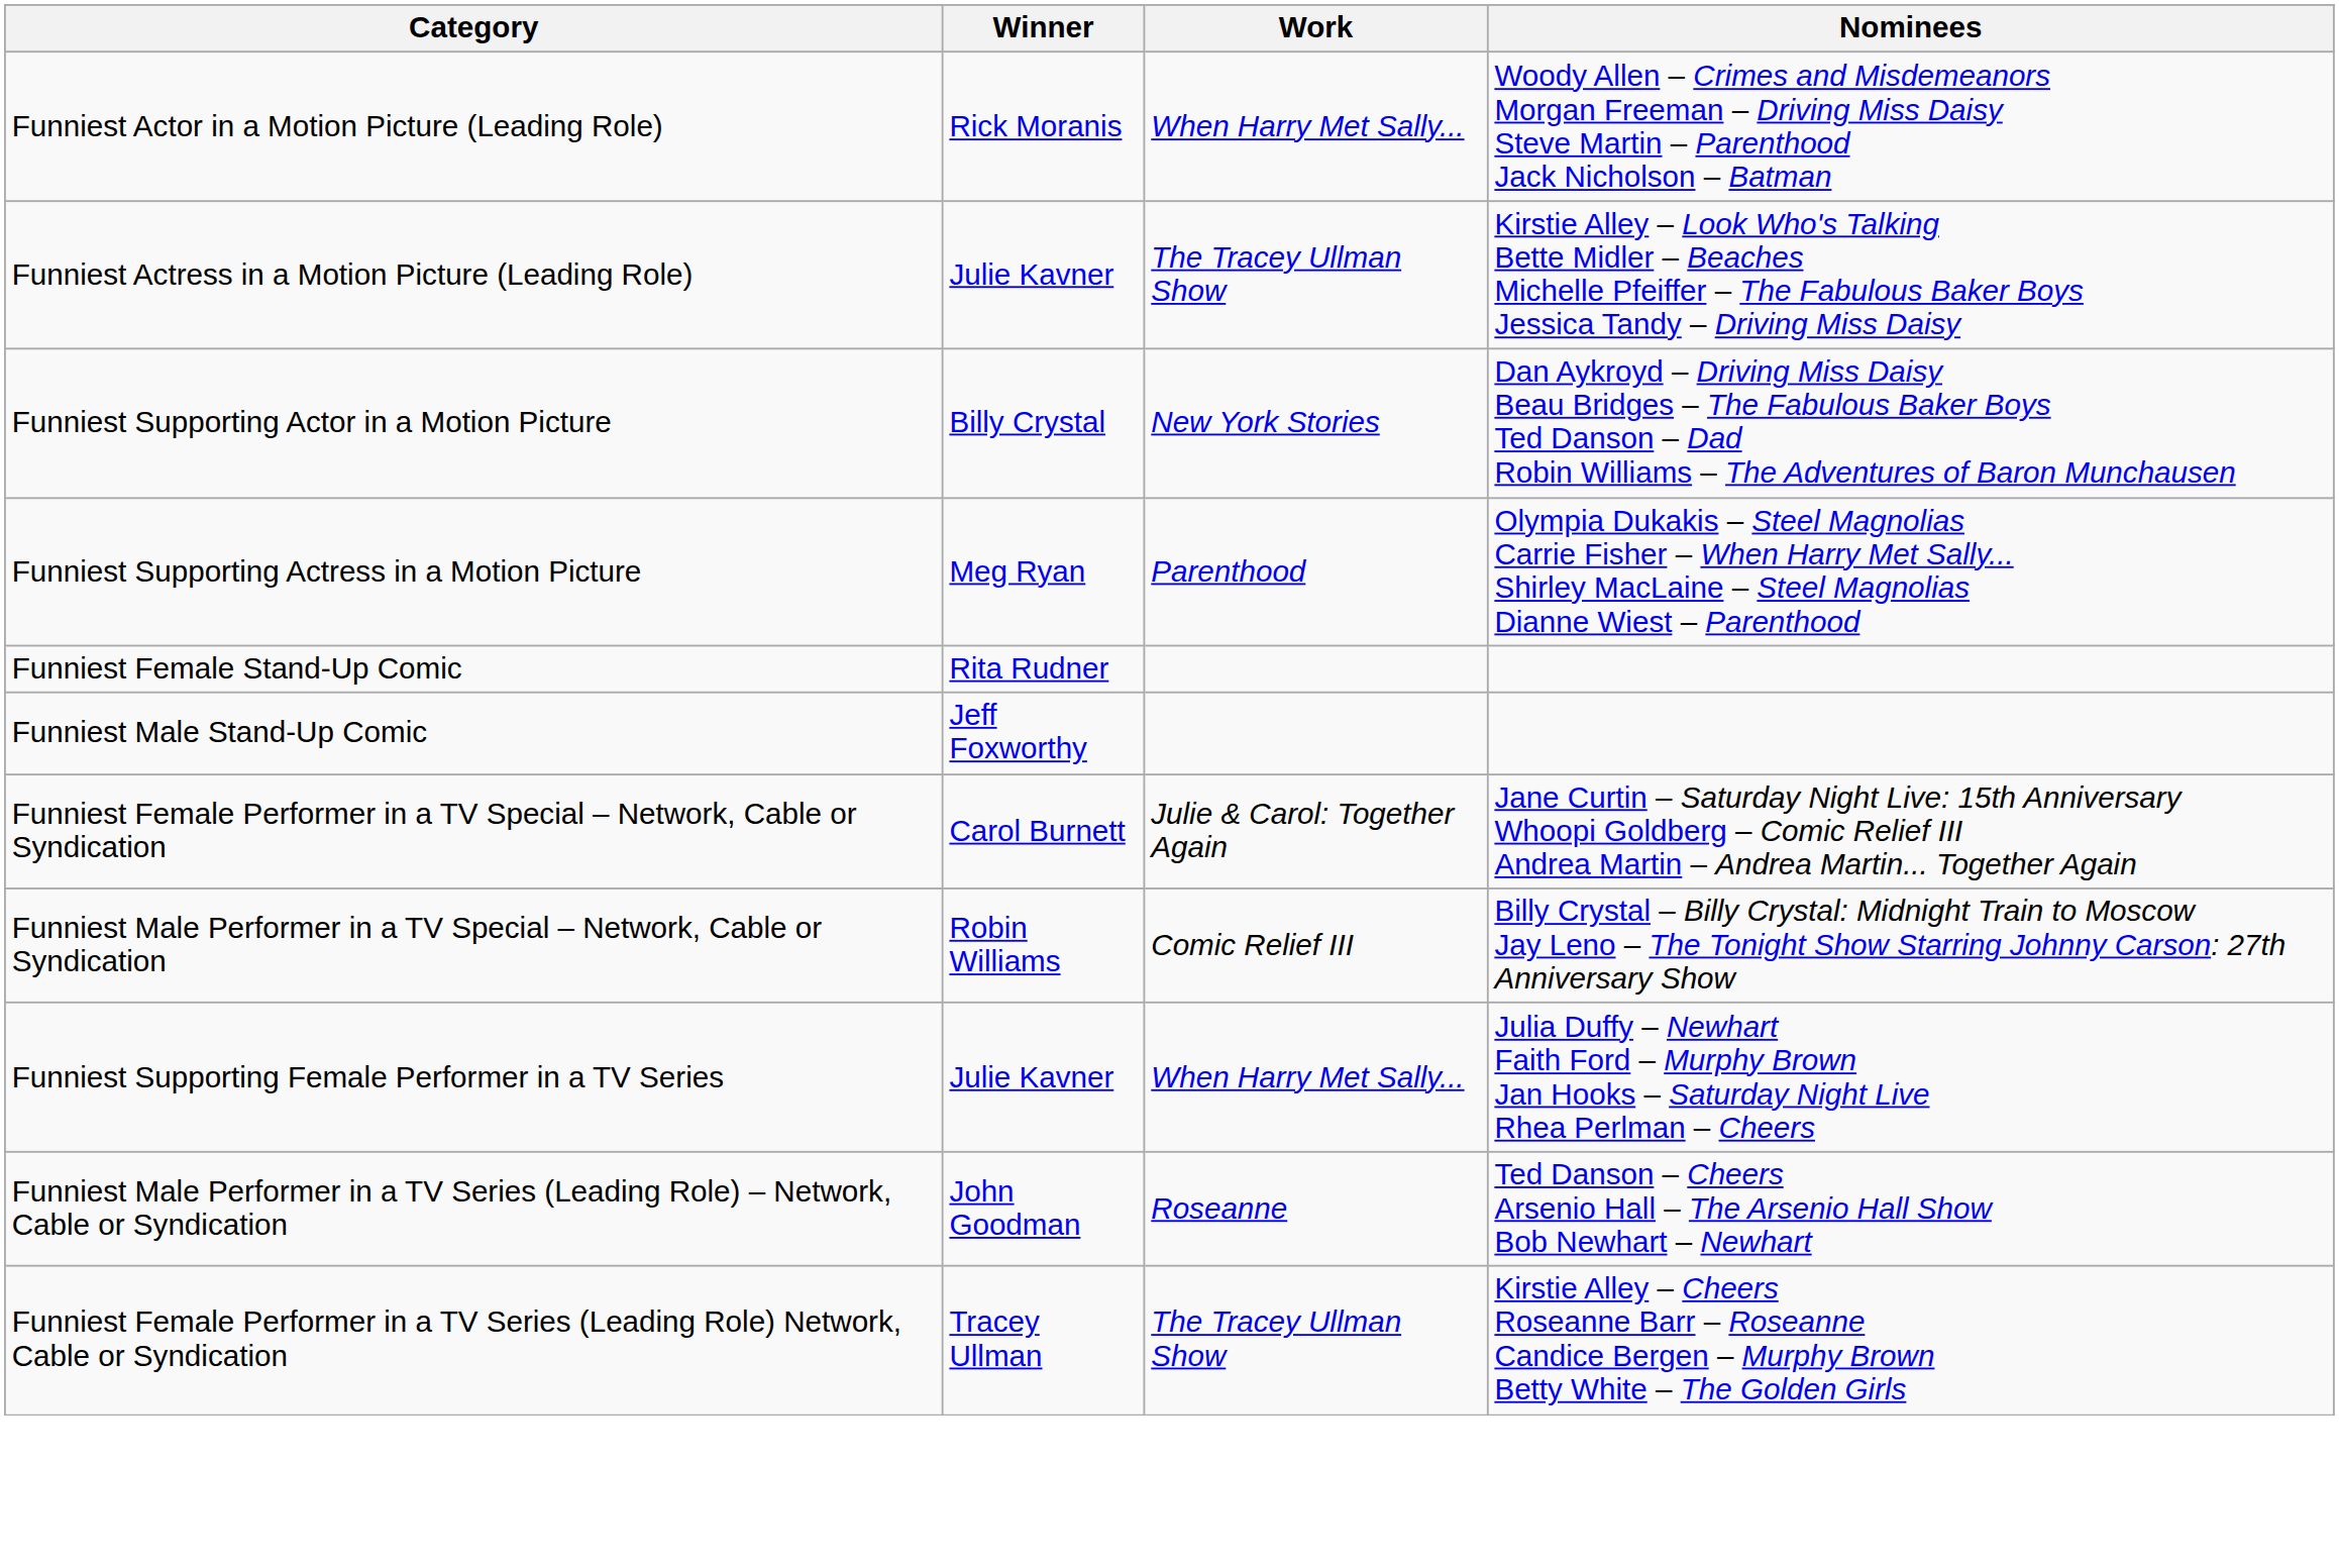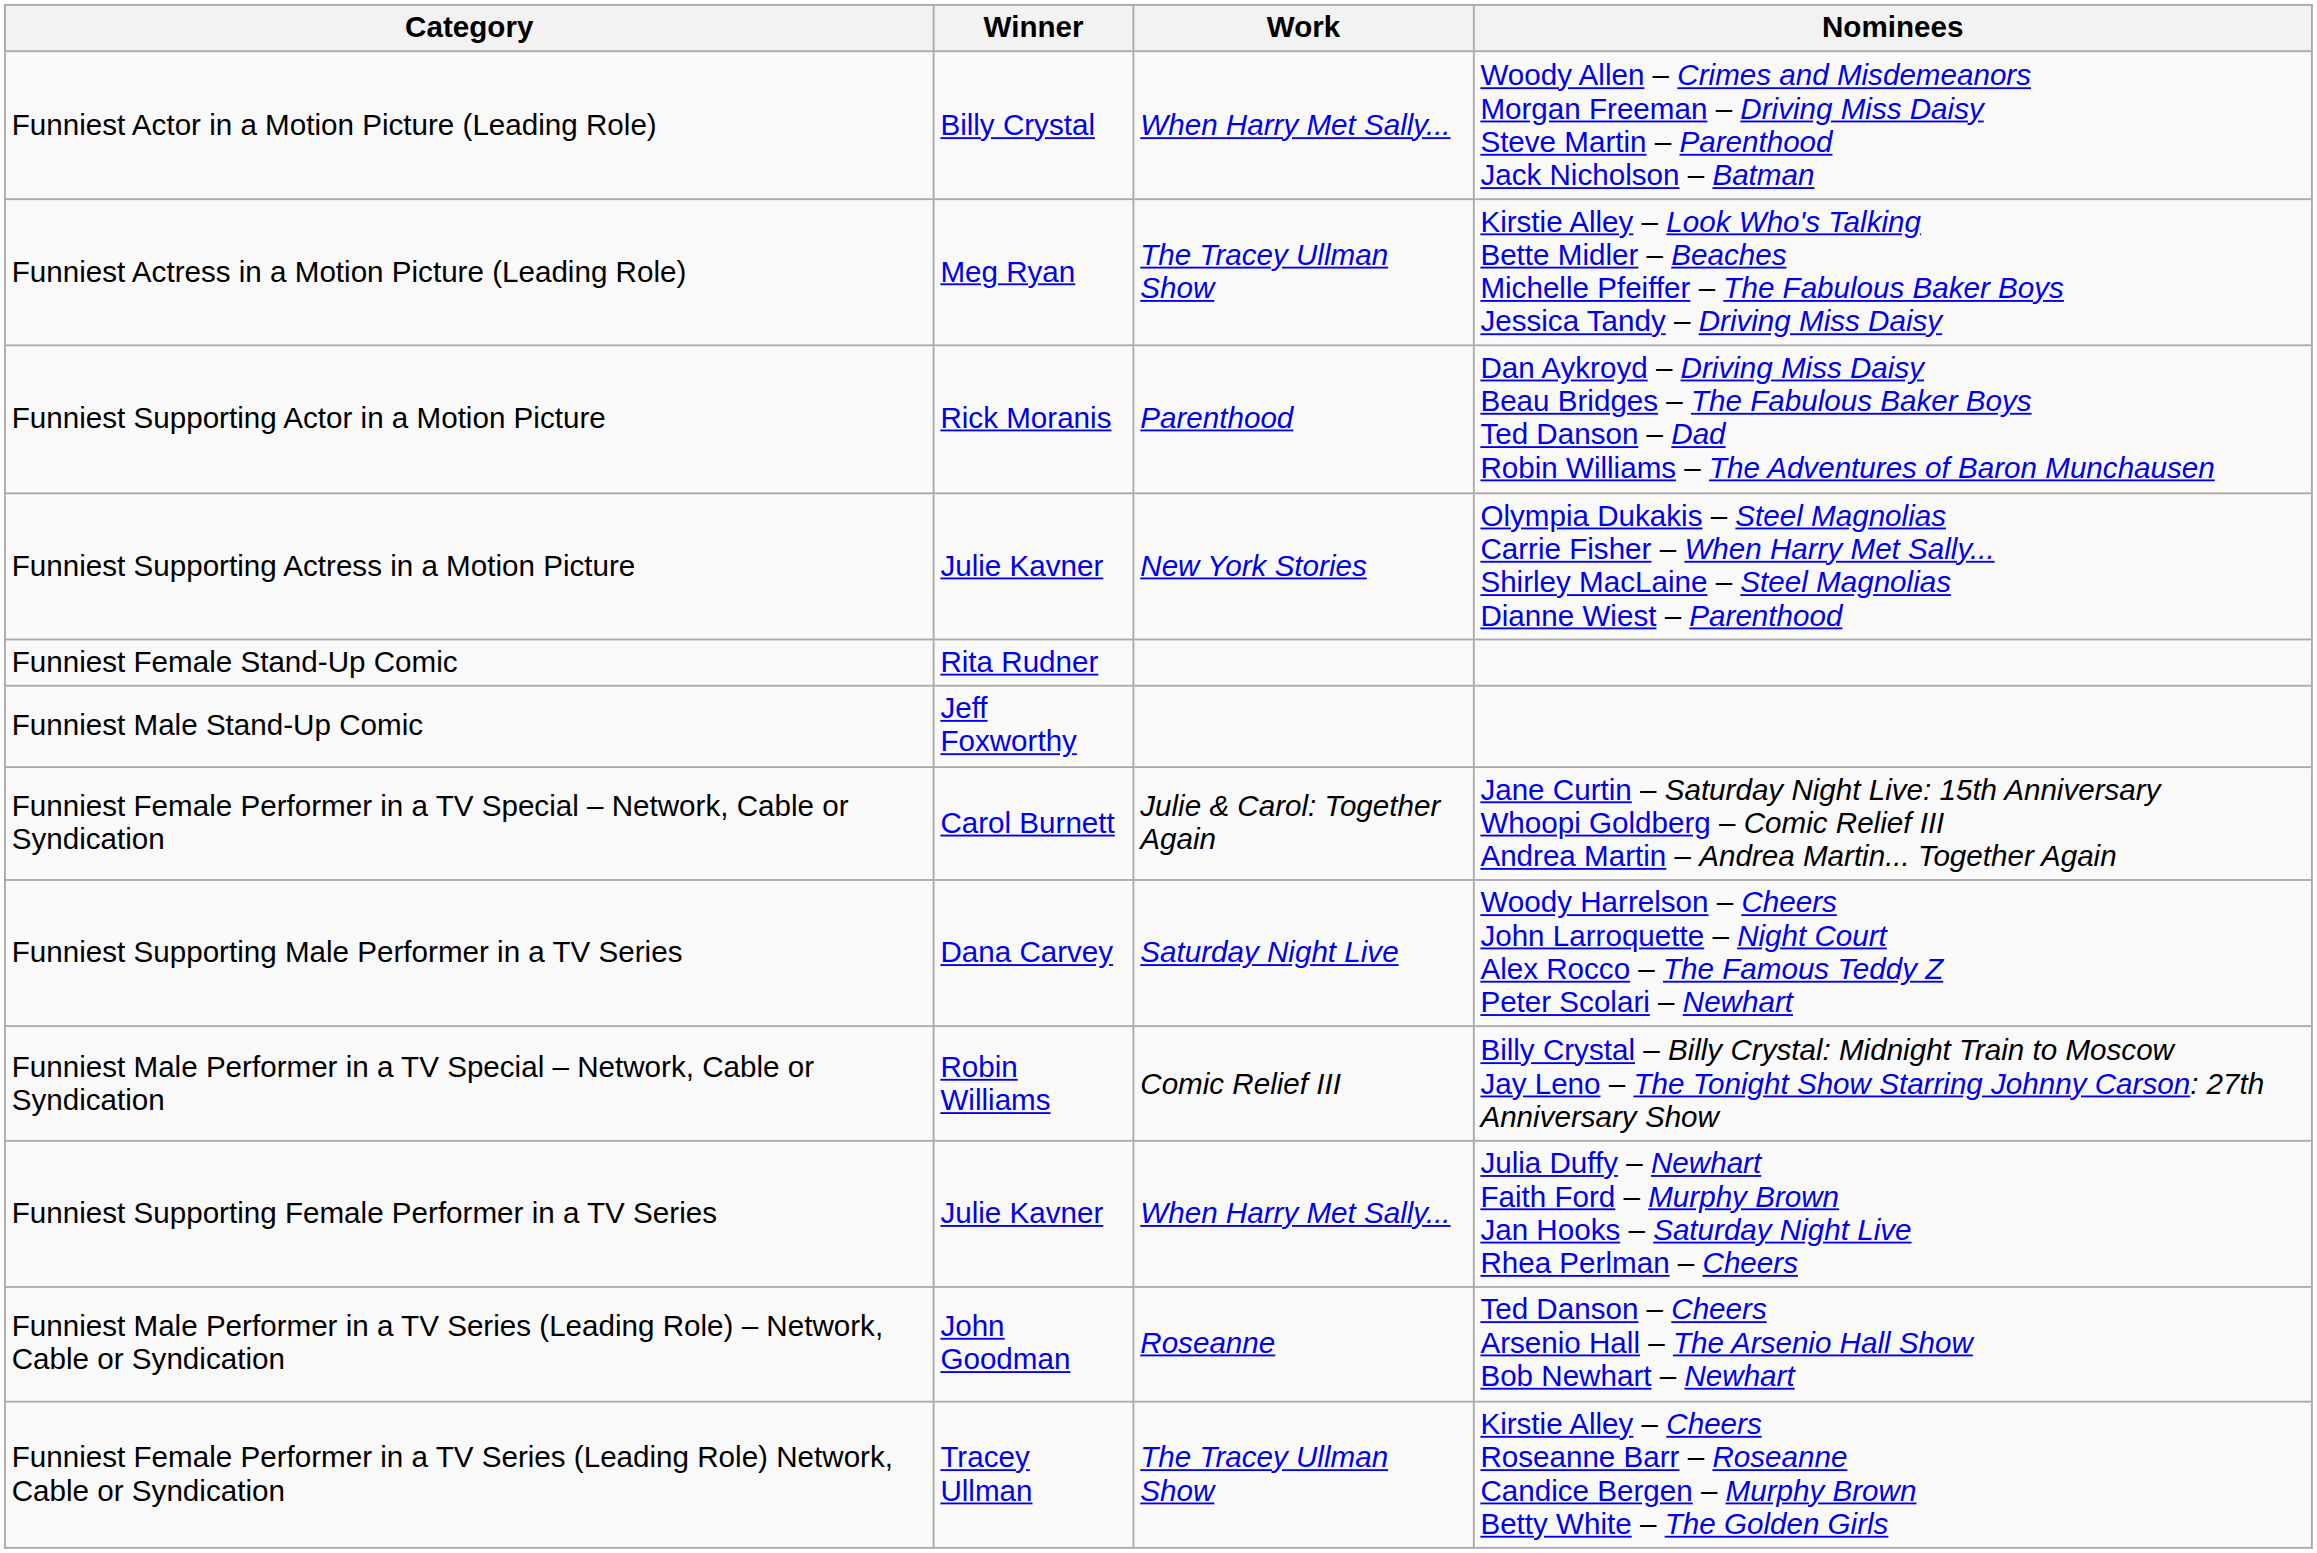Funniest Actor in a Motion Picture (Leading Role) | Winner: Rick Moranis -> Billy Crystal
Funniest Actress in a Motion Picture (Leading Role) | Winner: Julie Kavner -> Meg Ryan
Funniest Supporting Actor in a Motion Picture | Winner: Billy Crystal -> Rick Moranis
Funniest Supporting Actor in a Motion Picture | Work: New York Stories -> Parenthood
Funniest Supporting Actress in a Motion Picture | Winner: Meg Ryan -> Julie Kavner
Funniest Supporting Actress in a Motion Picture | Work: Parenthood -> New York Stories
+ row: Funniest Supporting Male Performer in a TV Series | Dana Carvey | Saturday Night Live | Woody Harrelson – Cheers John Larroquette – Night Court Alex Rocco – The Famous Teddy Z Peter Scolari – Newhart
